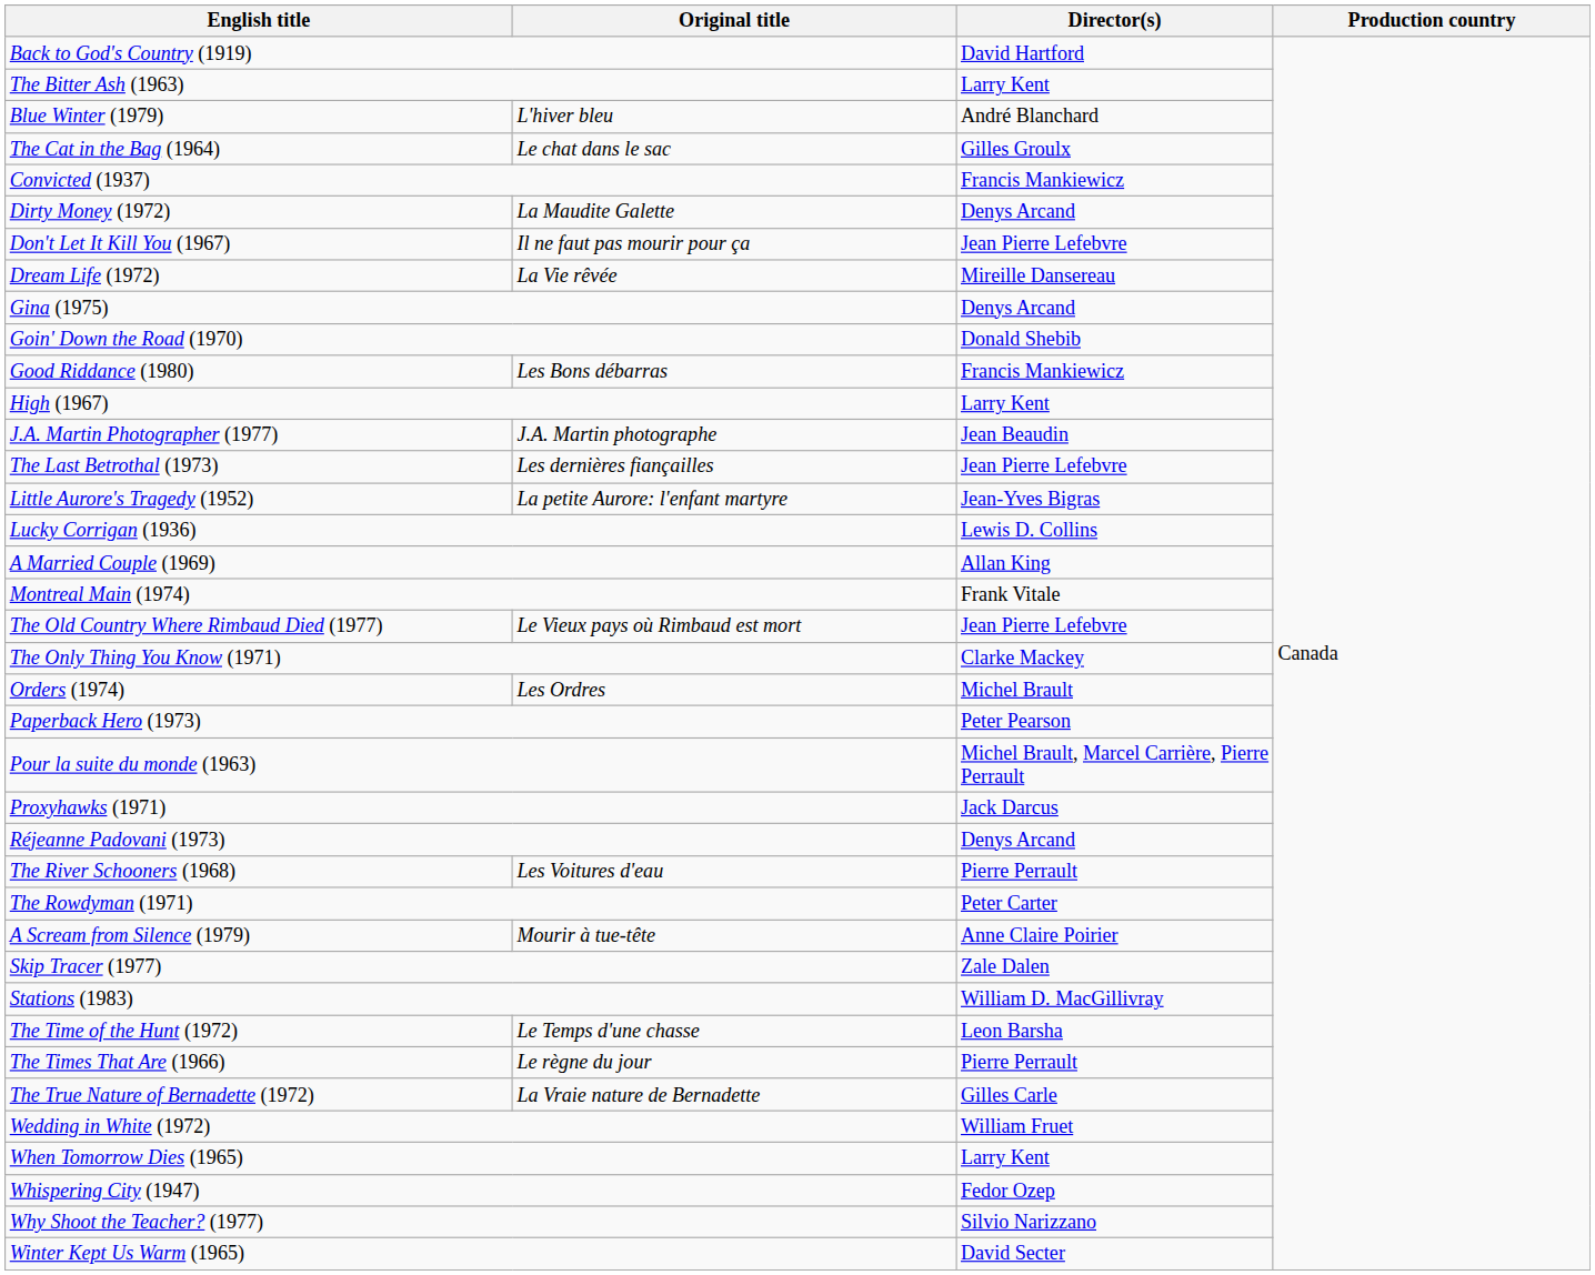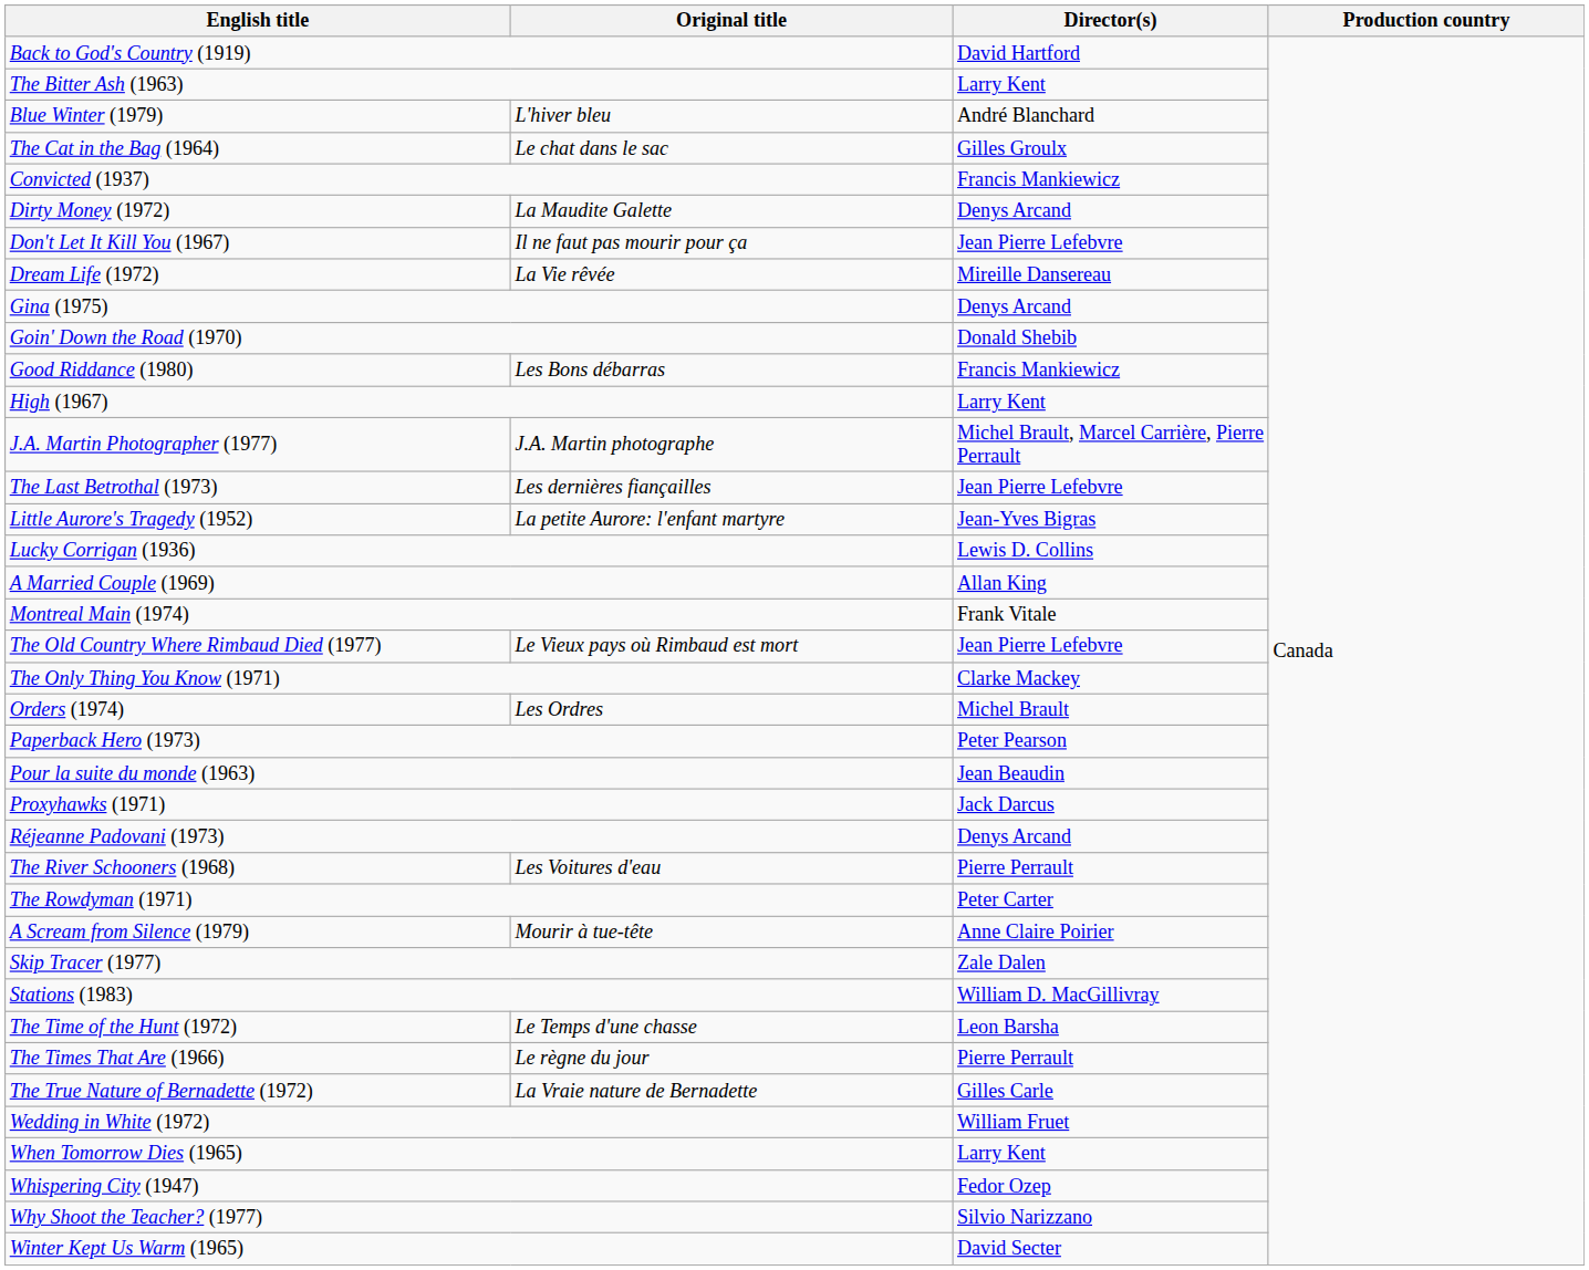J.A. Martin Photographer (1977) | Director(s): Jean Beaudin -> Michel Brault, Marcel Carrière, Pierre Perrault
Pour la suite du monde (1963) | Director(s): Michel Brault, Marcel Carrière, Pierre Perrault -> Jean Beaudin
